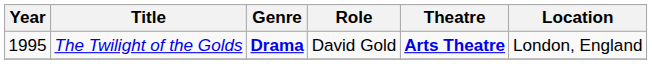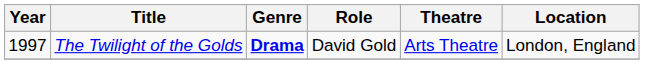The Twilight of the Golds | Year: 1995 -> 1997
The Twilight of the Golds | Theatre: bold -> normal
